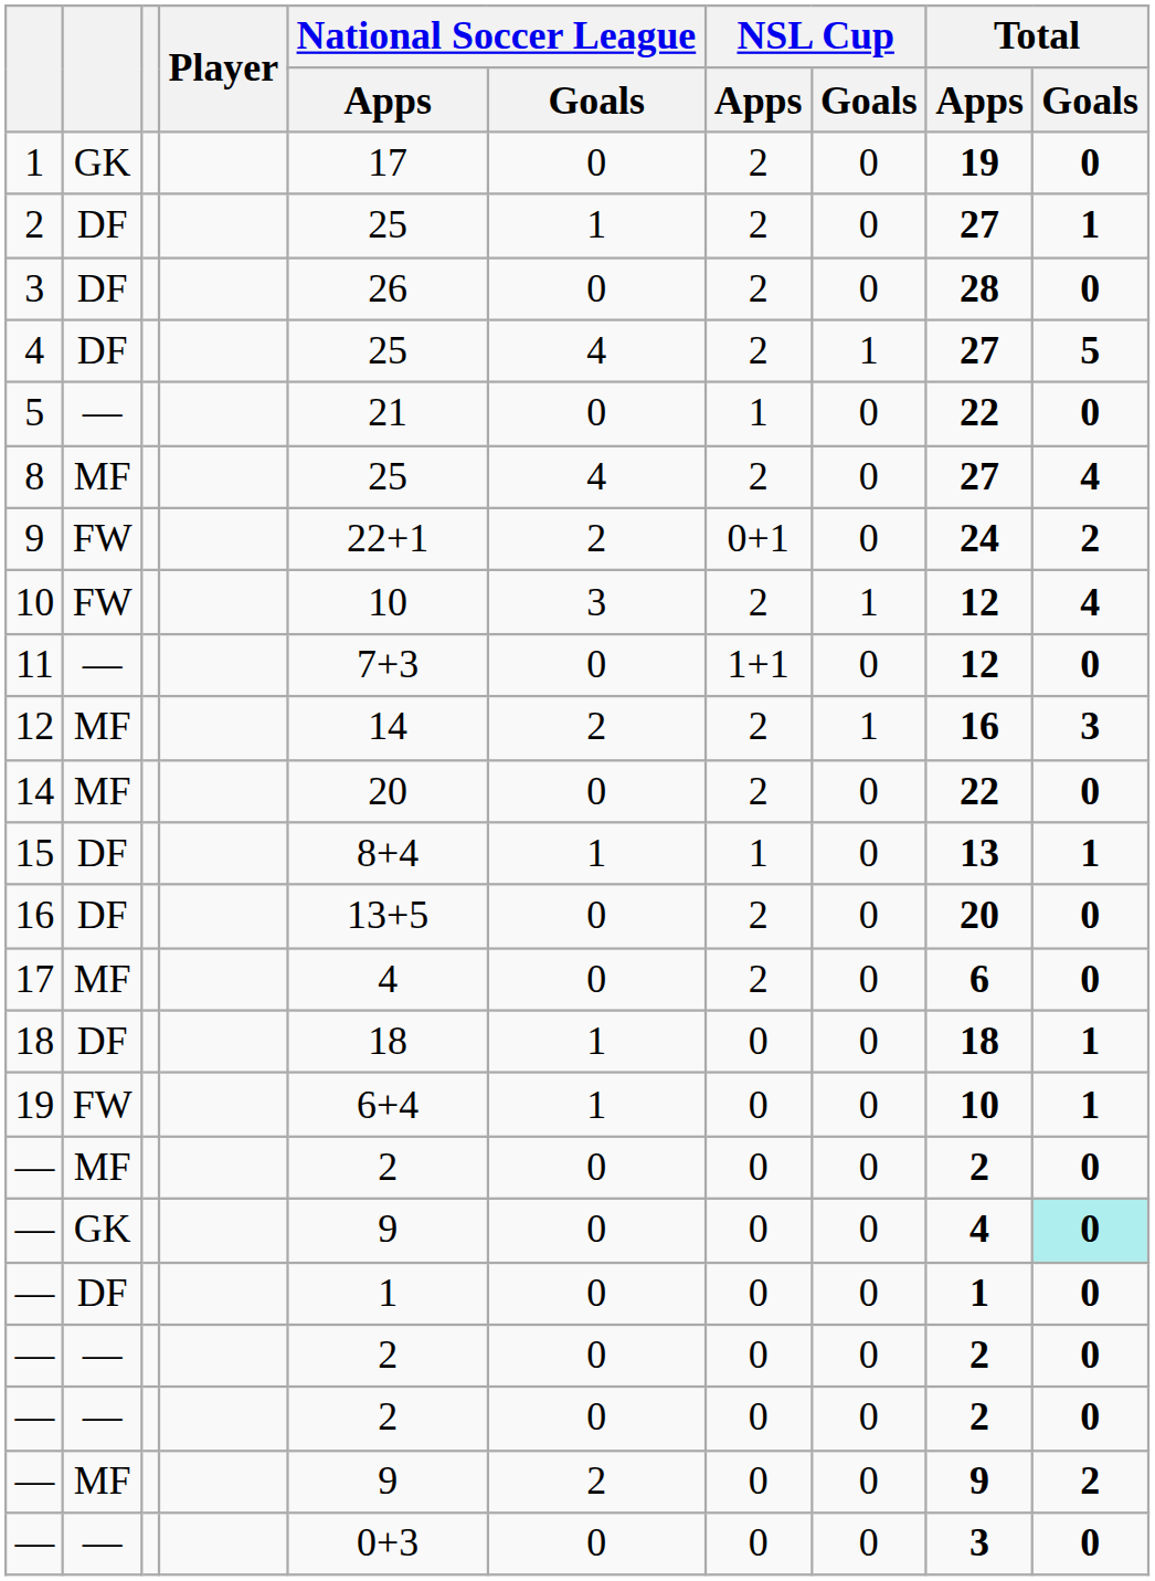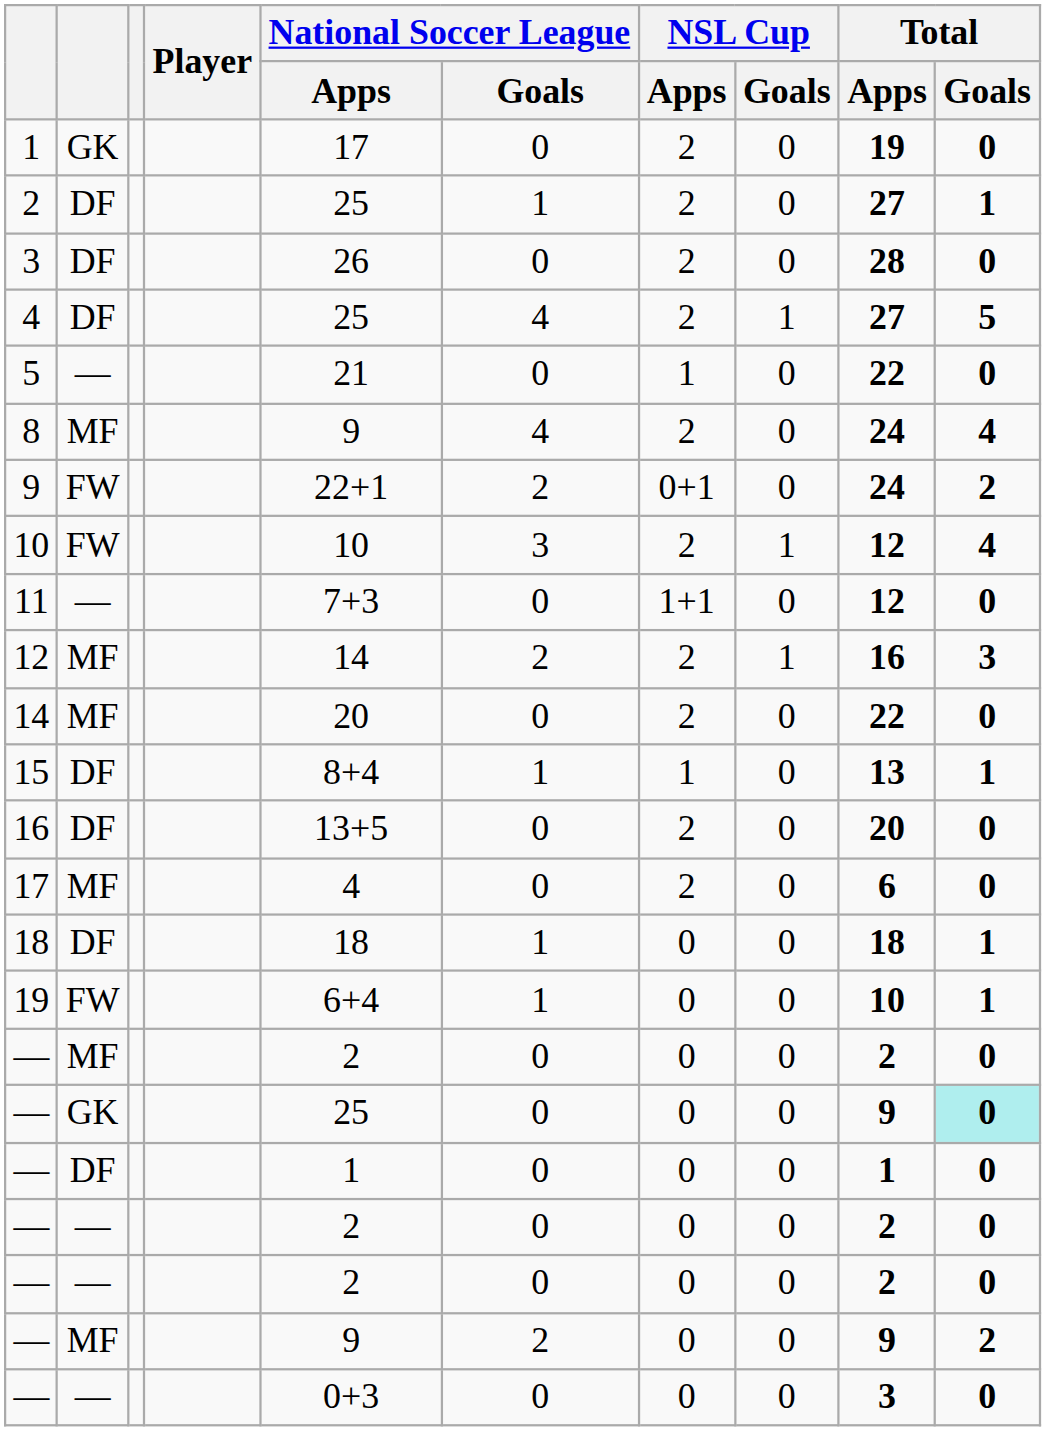8 | National Soccer League / Apps: 25 -> 9
8 | Total / Apps: 27 -> 24
— / GK | National Soccer League / Apps: 9 -> 25
— / GK | Total / Apps: 4 -> 9
